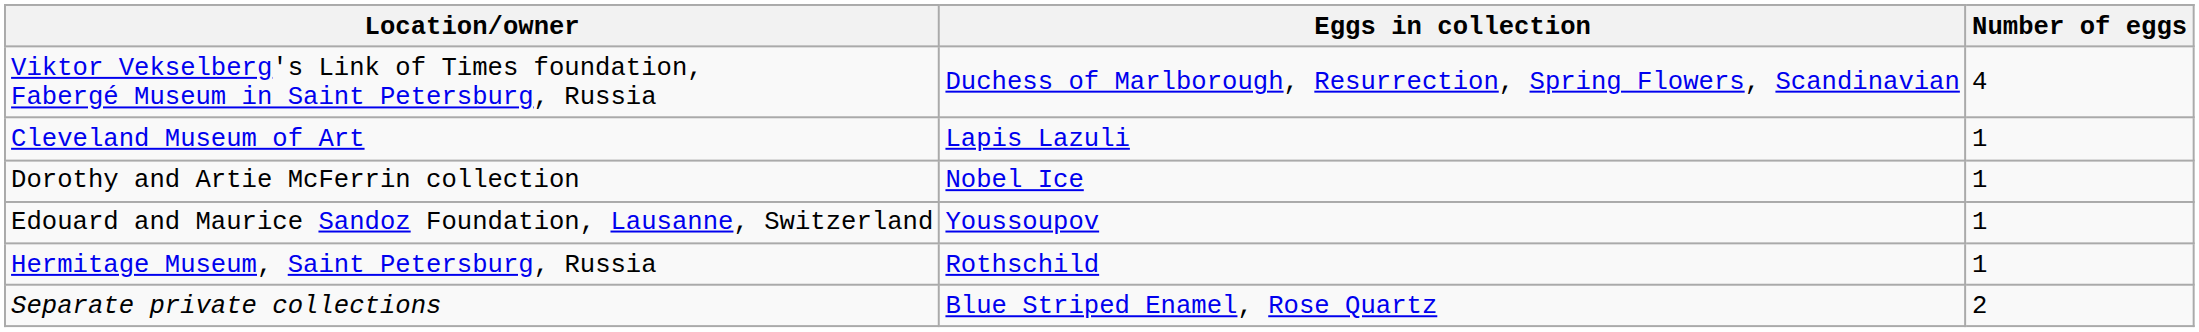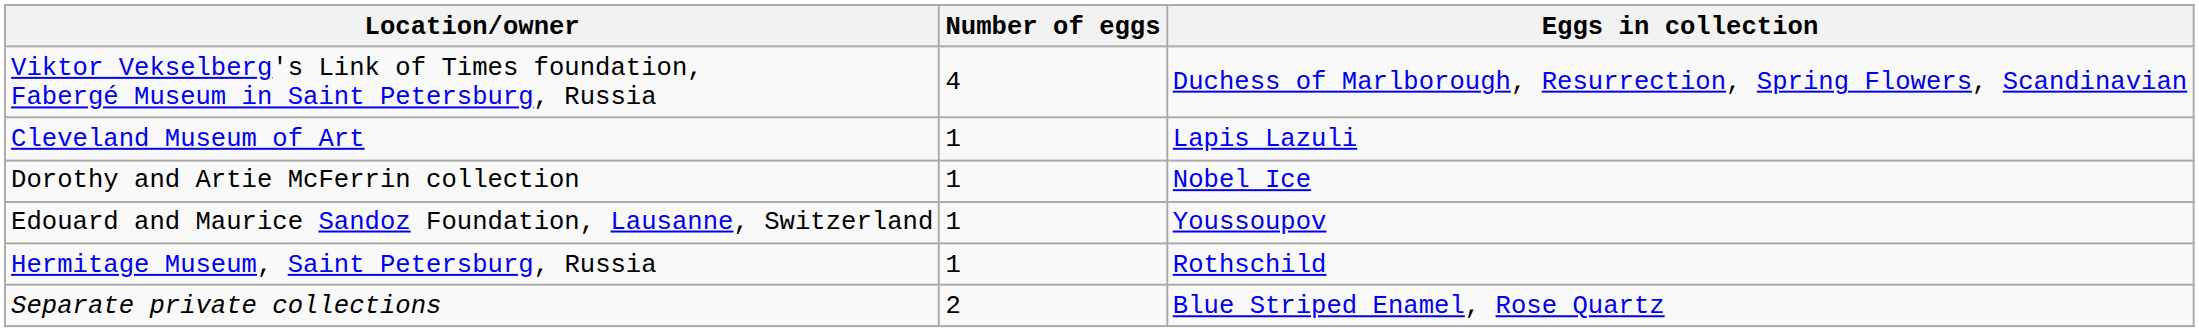columns swapped: Number of eggs <-> Eggs in collection
